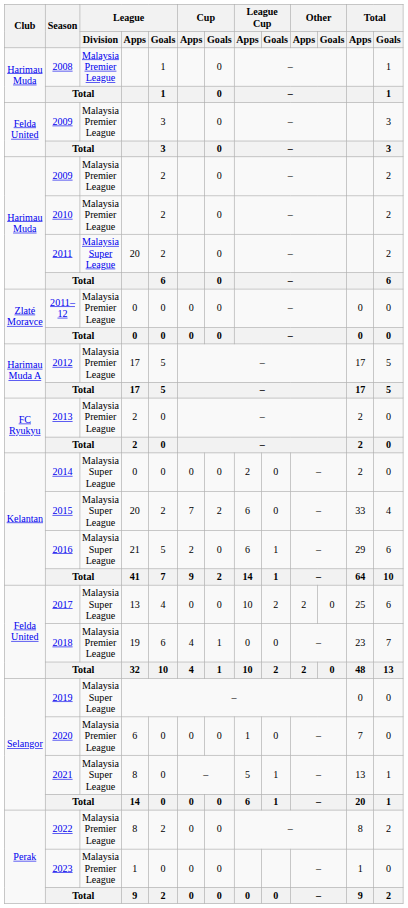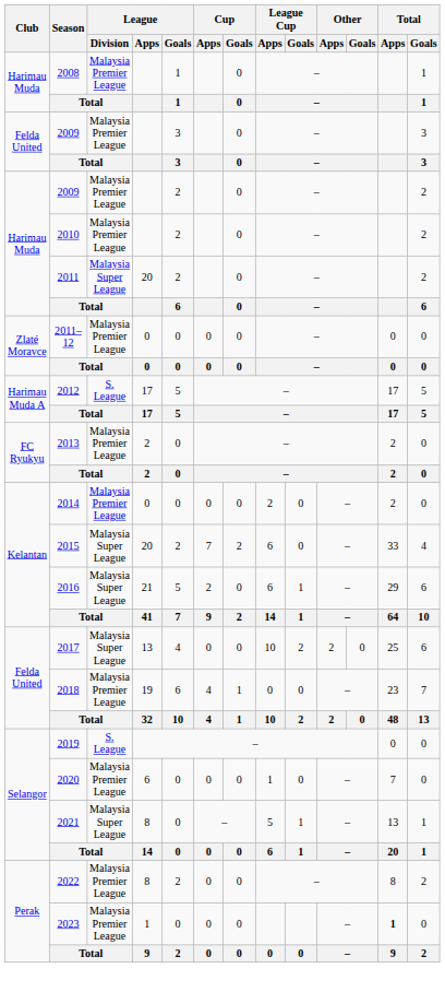2012 | League / Division: Malaysia Premier League -> S. League
2014 | League / Division: Malaysia Super League -> Malaysia Premier League
2019 | League / Division: Malaysia Super League -> S. League
2023 | Total / Apps: normal -> bold
